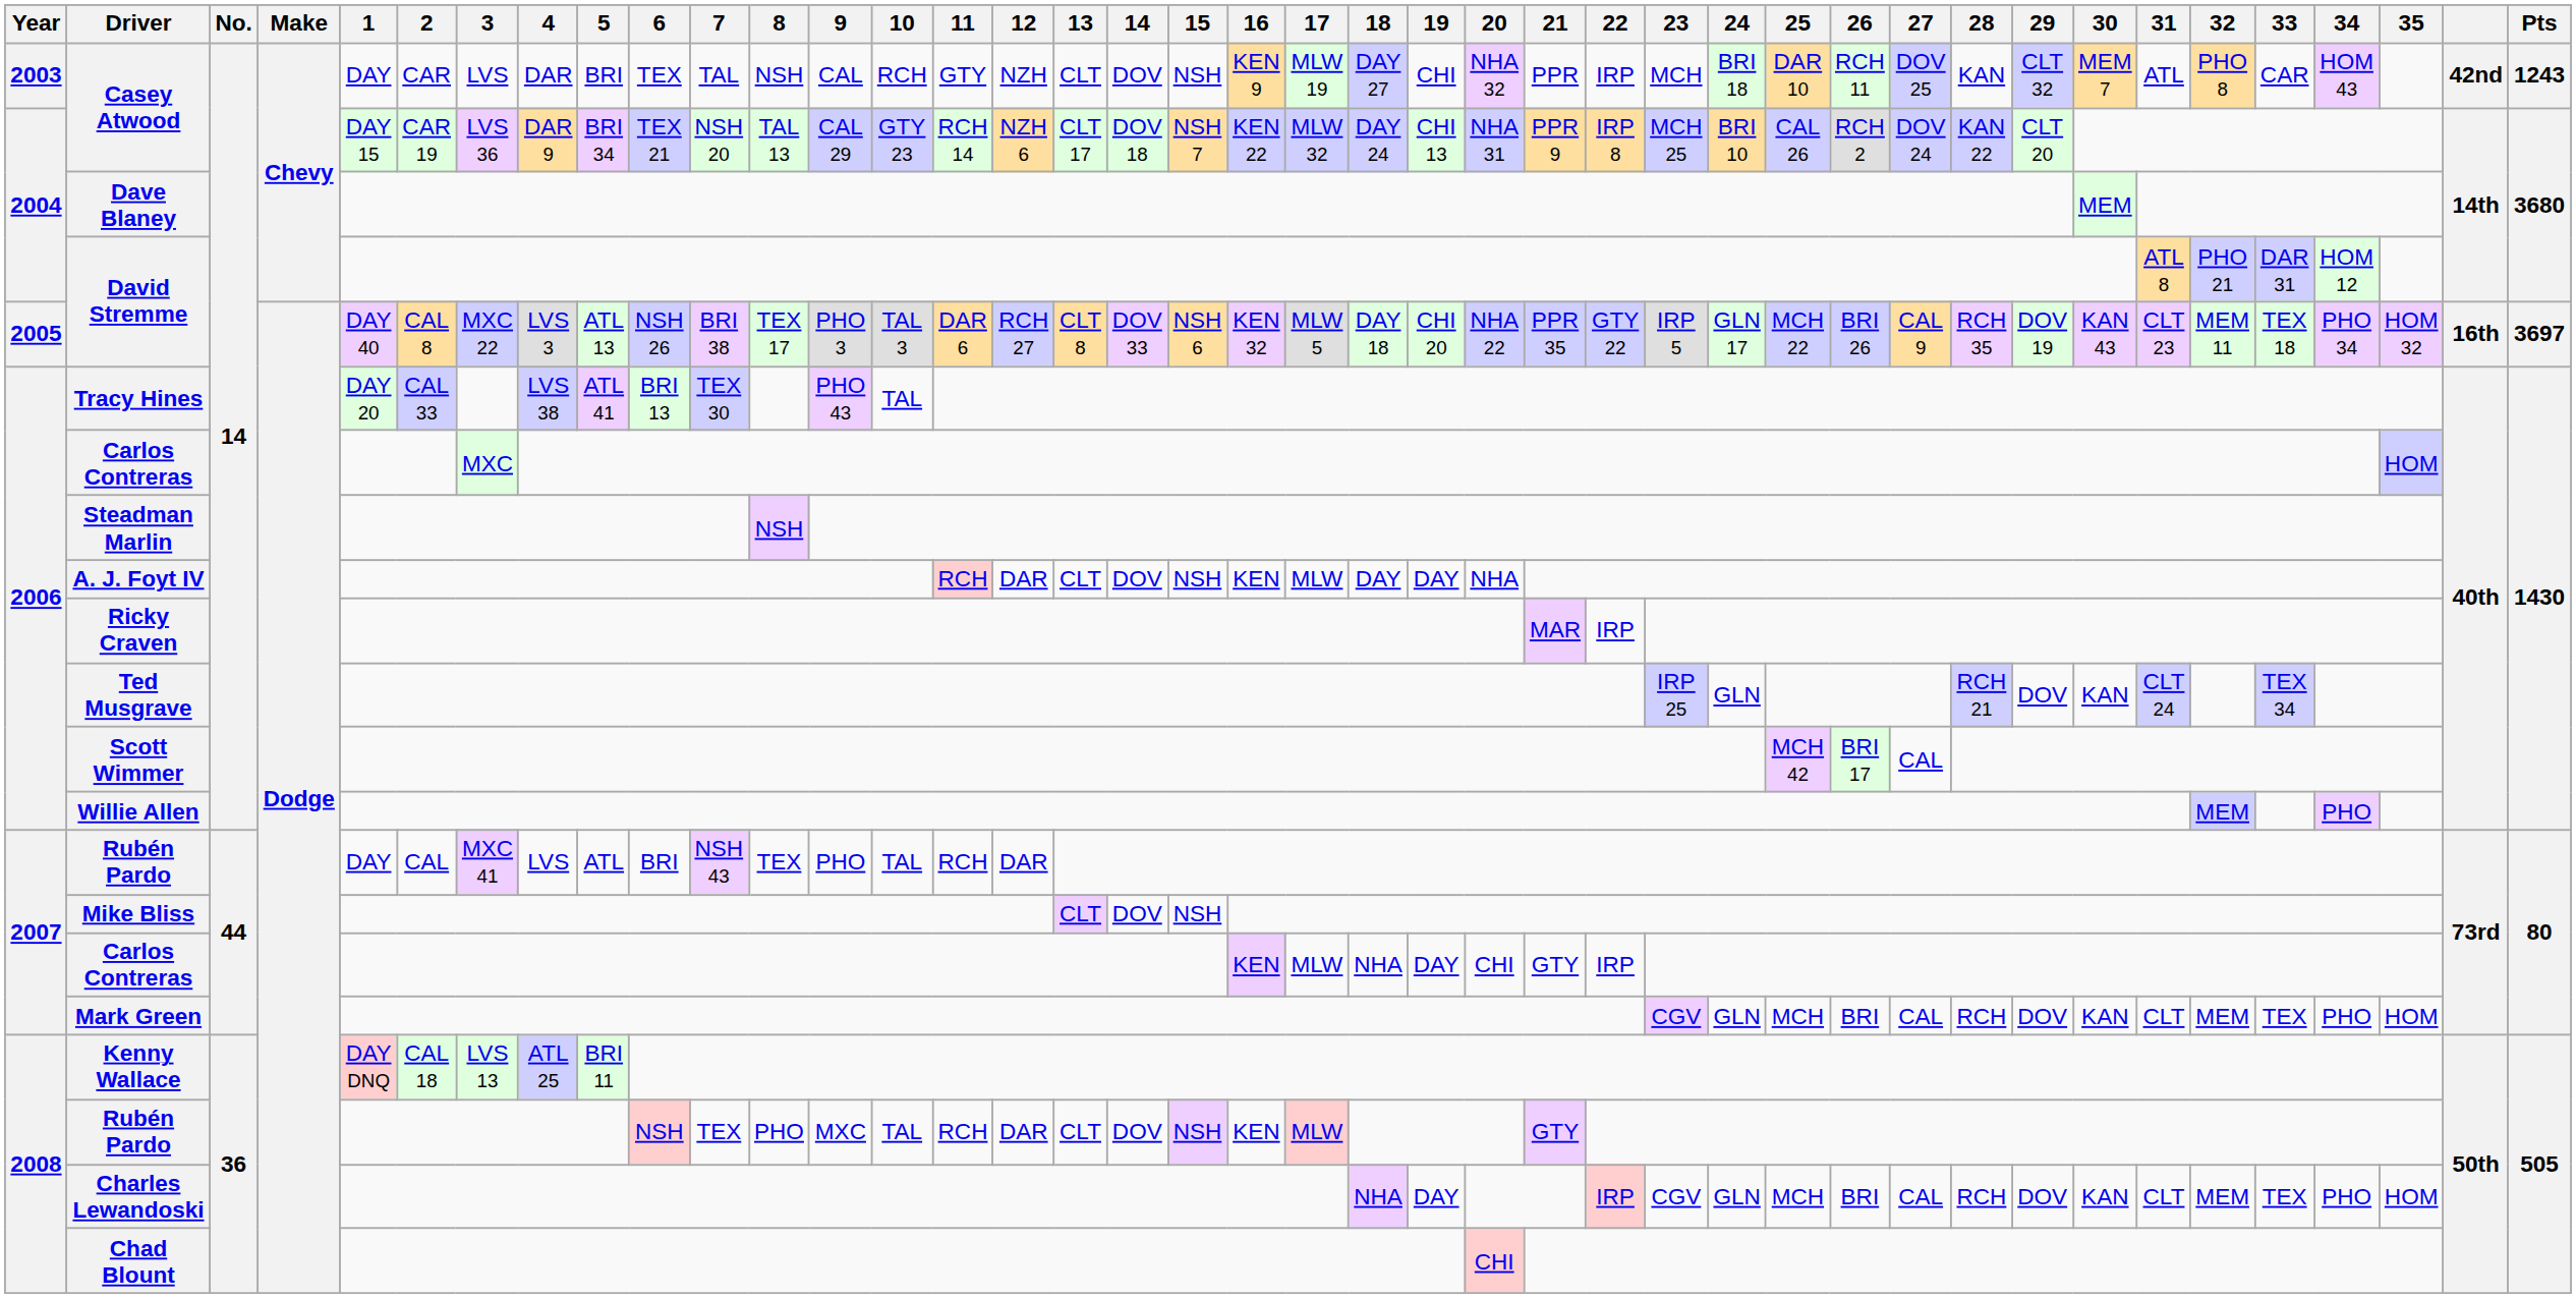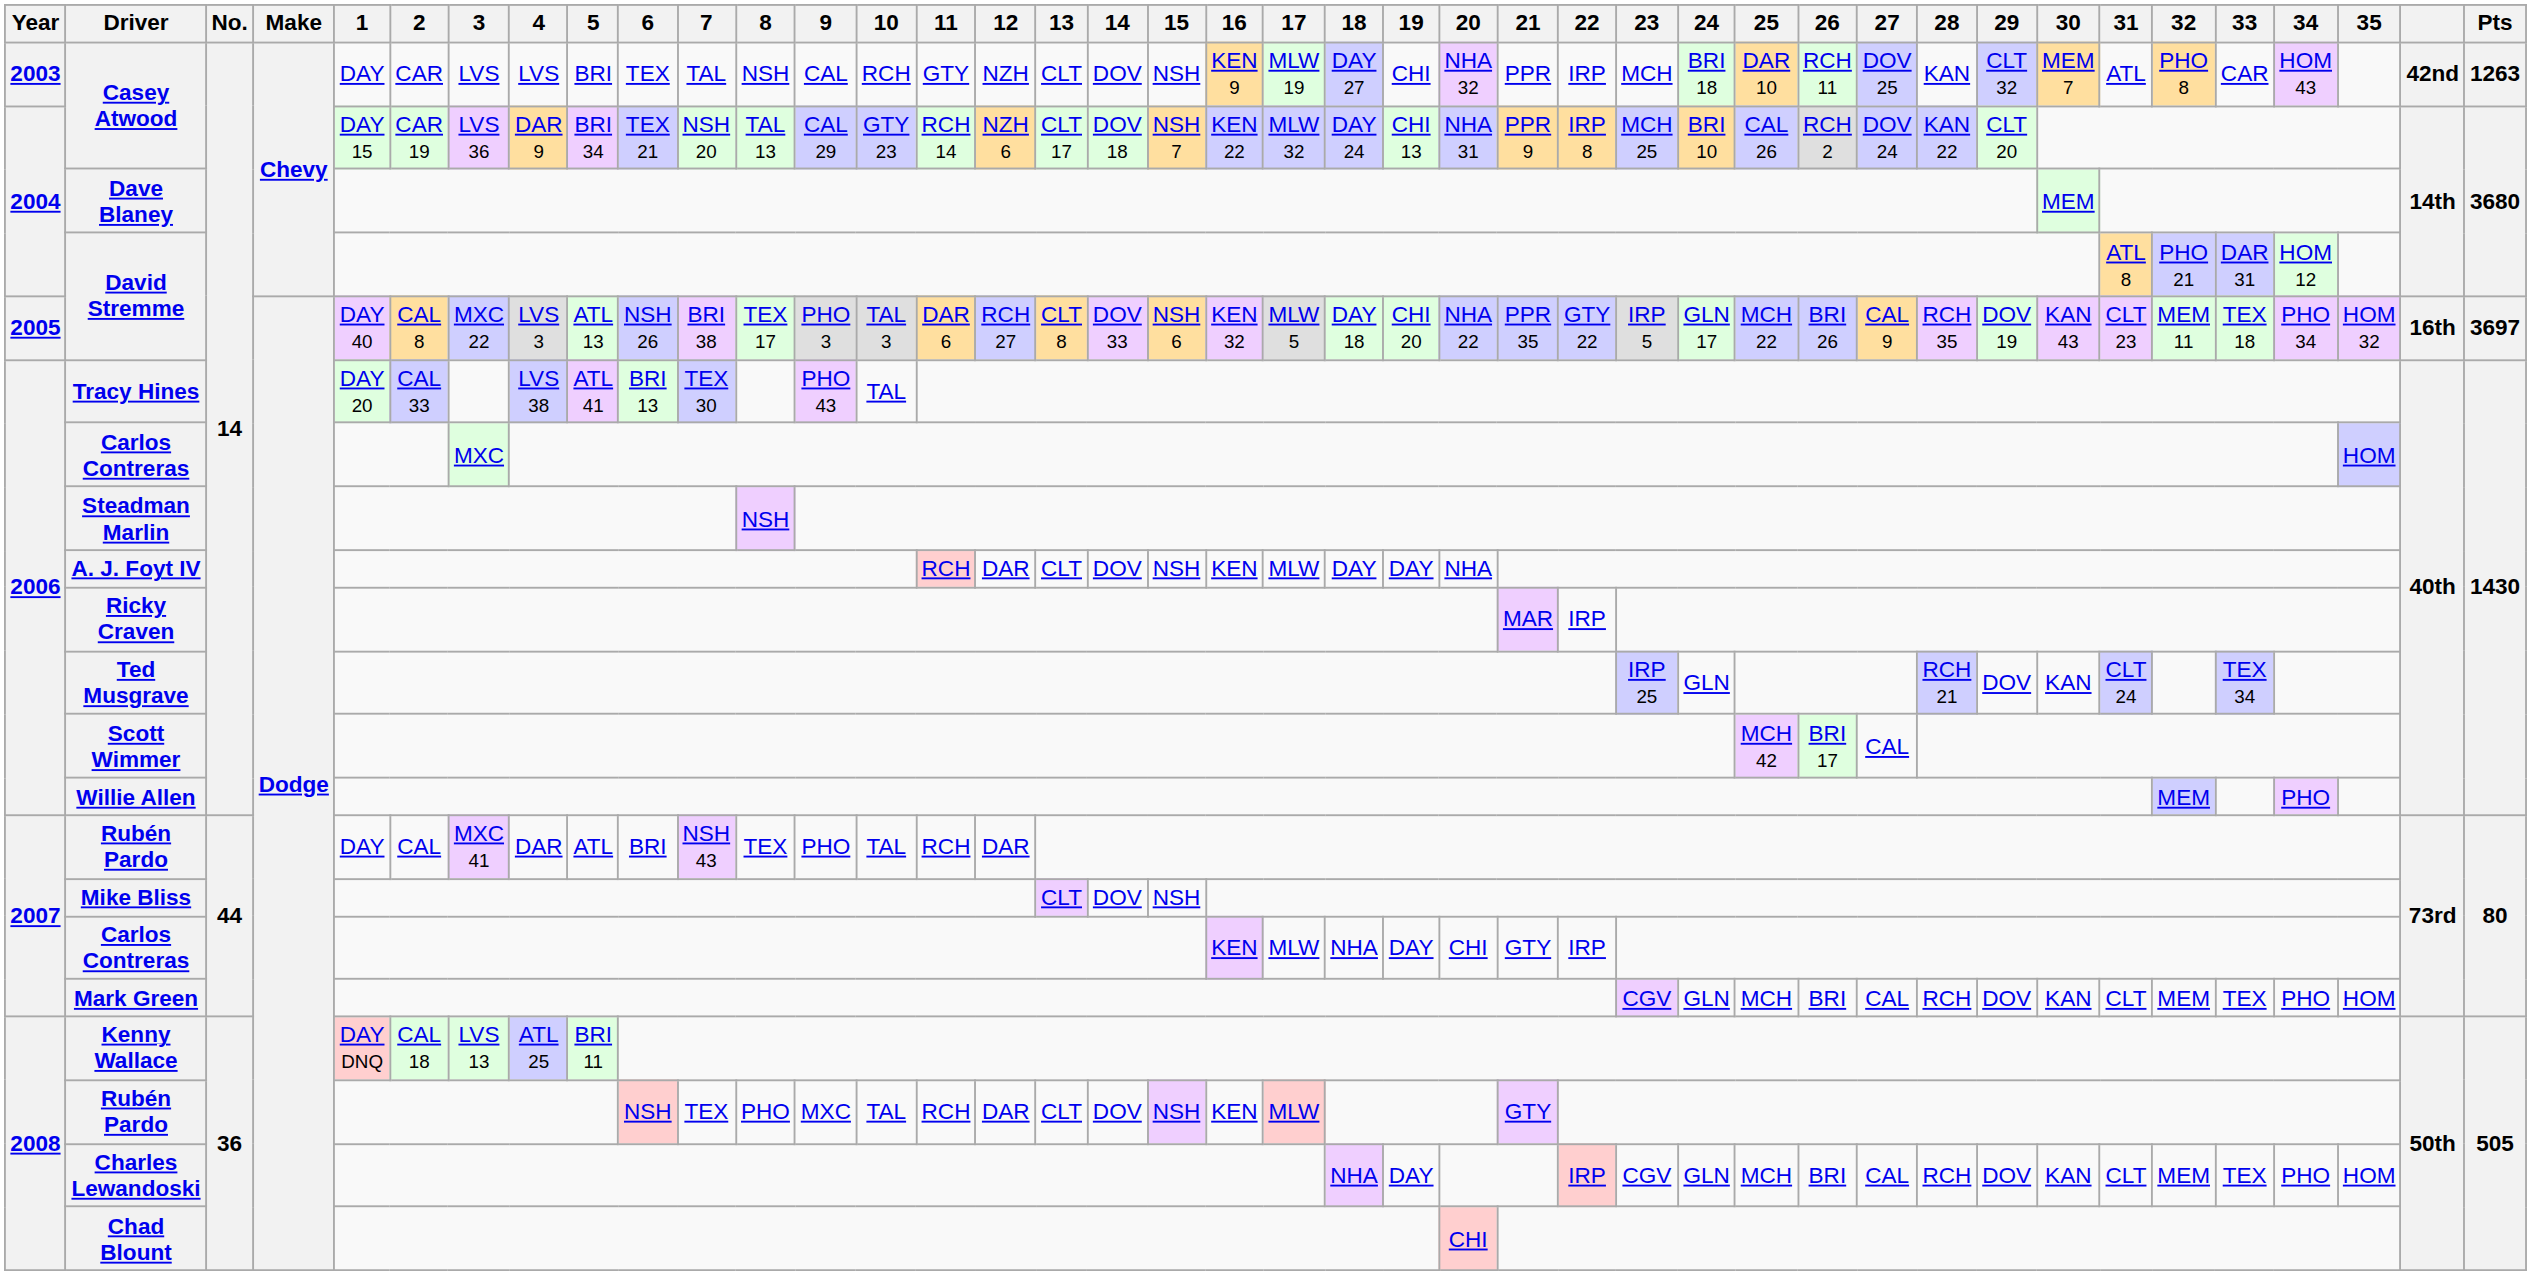2003 / Casey Atwood | 4: DAR -> LVS
2003 / Casey Atwood | Pts: 1243 -> 1263
2007 / Rubén Pardo | 4: LVS -> DAR
